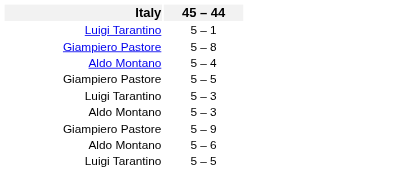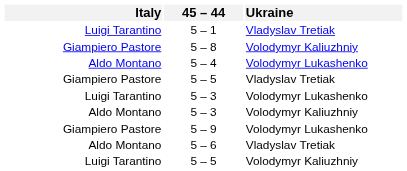+ column: Ukraine | Vladyslav Tretiak | Volodymyr Kaliuzhniy | Volodymyr Lukashenko | Vladyslav Tretiak | Volodymyr Lukashenko | Volodymyr Kaliuzhniy | Volodymyr Lukashenko | Vladyslav Tretiak | Volodymyr Kaliuzhniy
